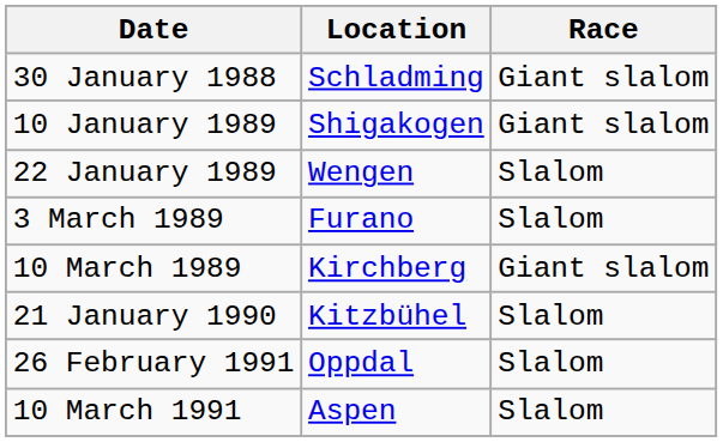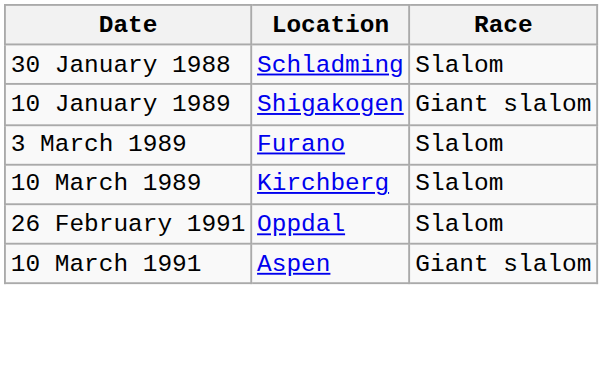30 January 1988 | Race: Giant slalom -> Slalom
- row: 22 January 1989 | Wengen | Slalom
10 March 1989 | Race: Giant slalom -> Slalom
- row: 21 January 1990 | Kitzbühel | Slalom
10 March 1991 | Race: Slalom -> Giant slalom
